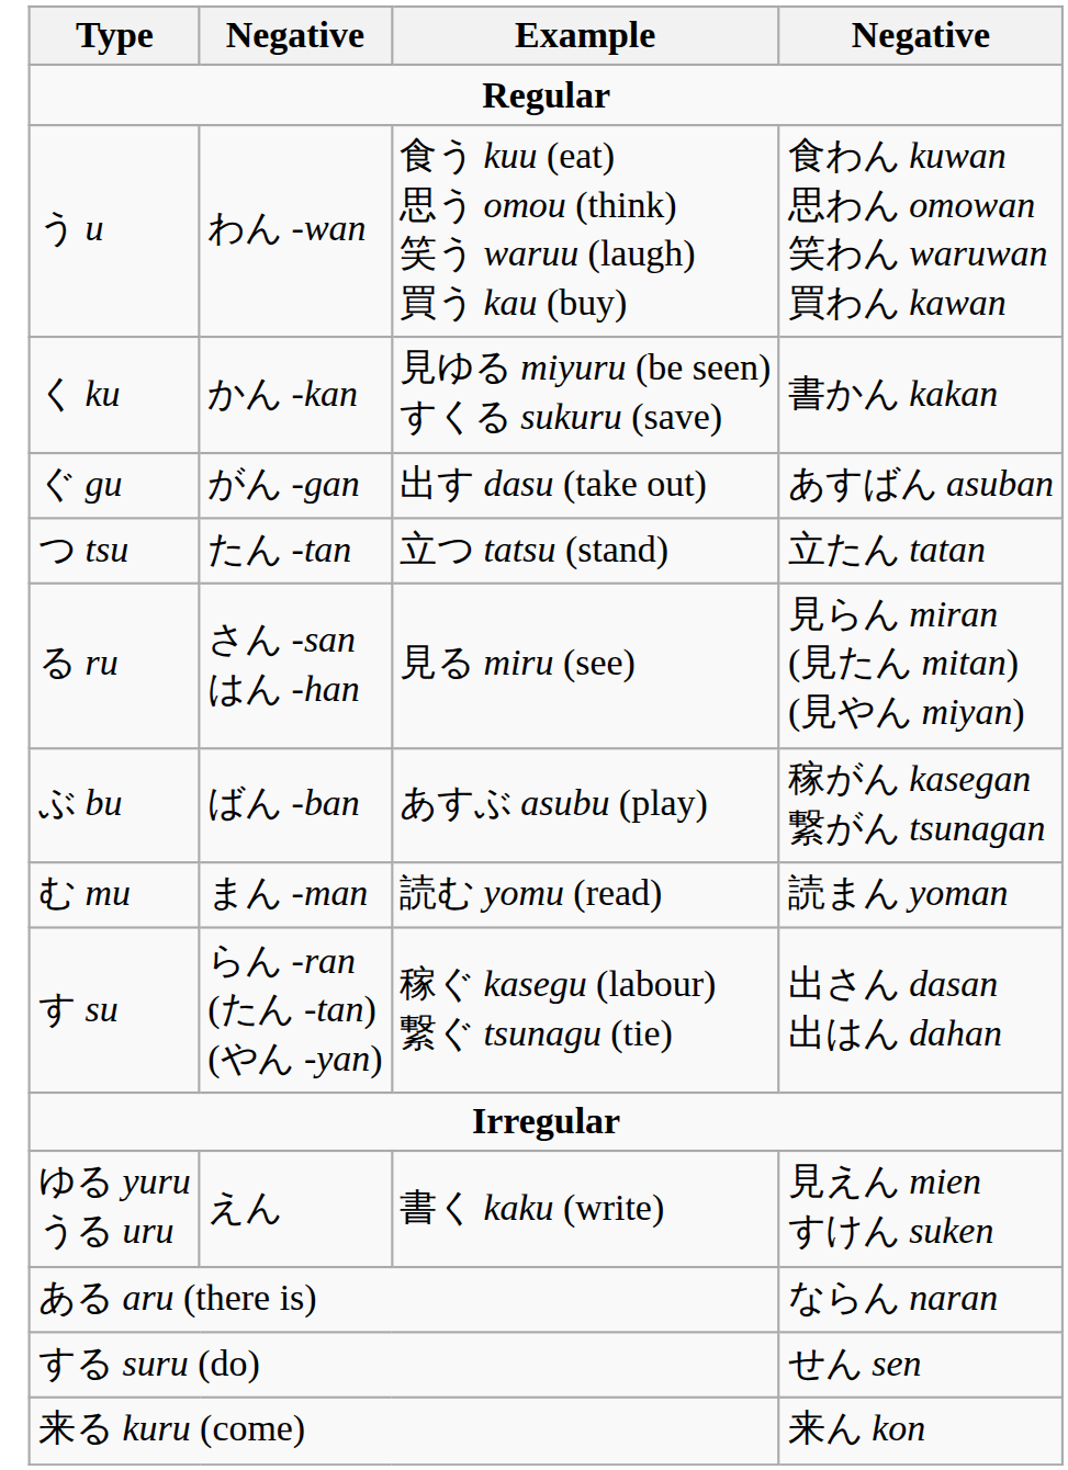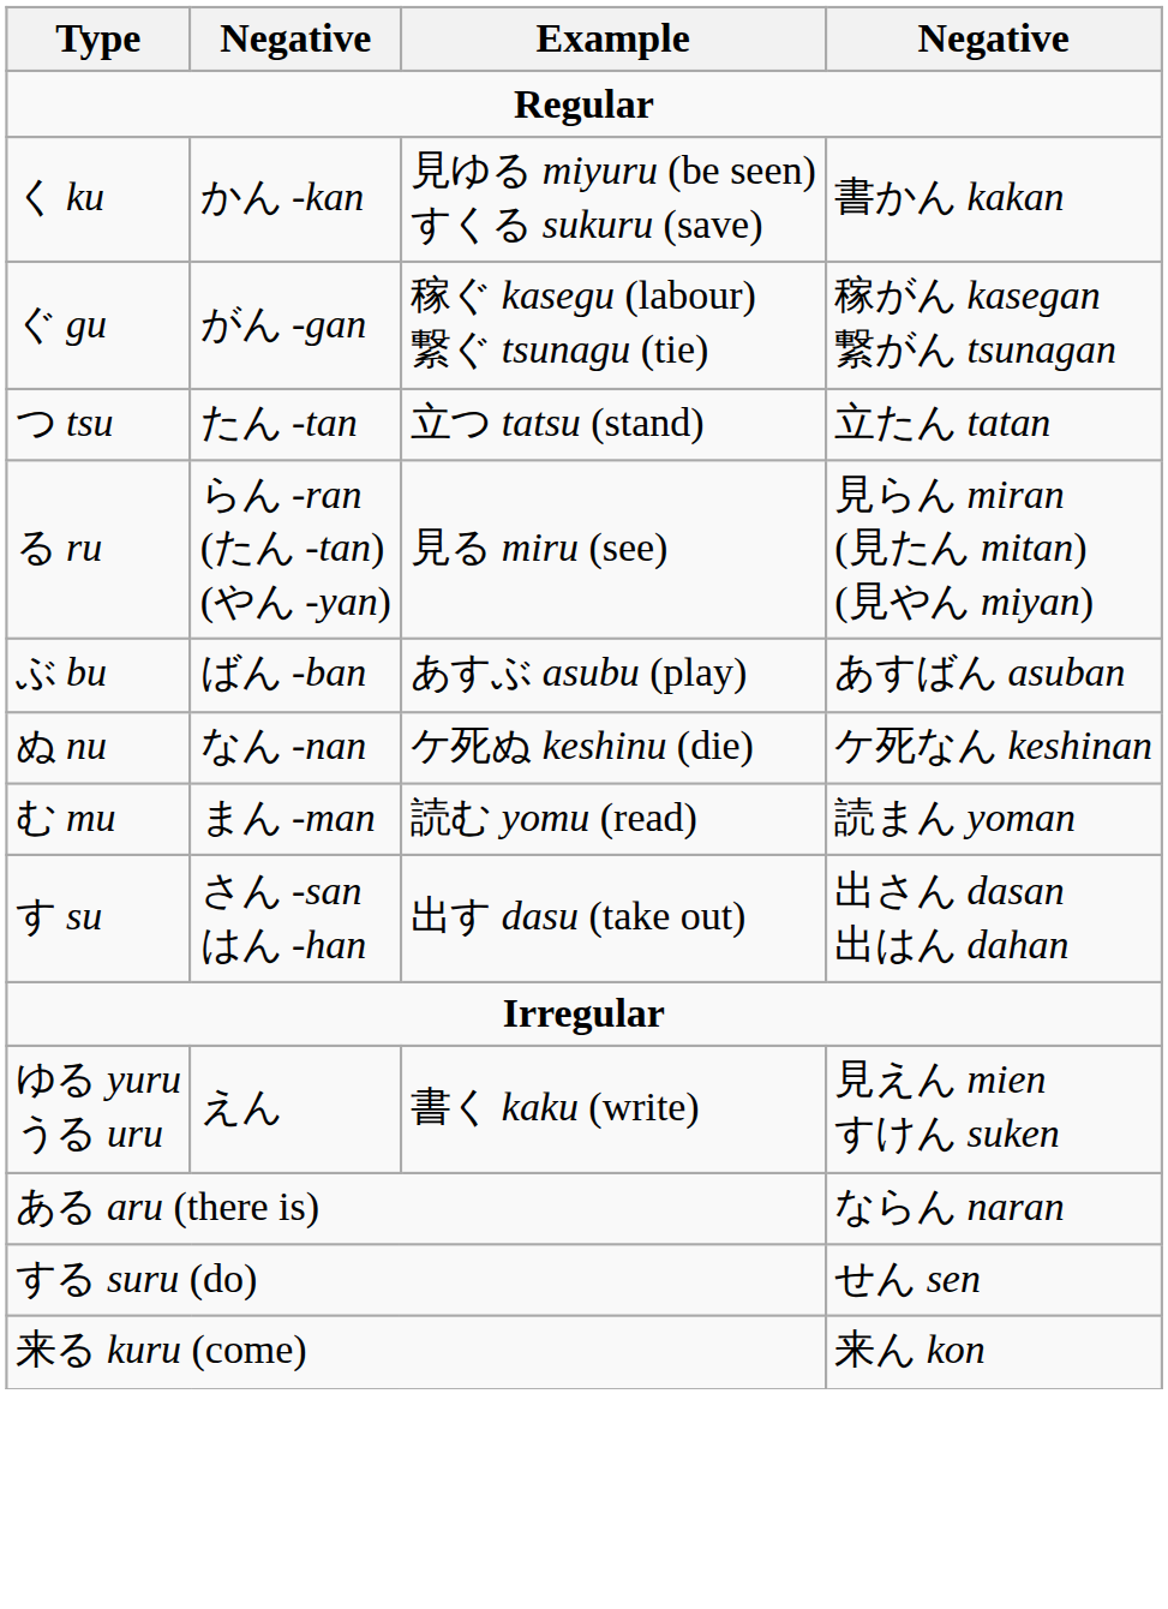- row: う u | わん -wan | 食う kuu (eat) 思う omou (think) 笑う waruu (laugh) 買う kau (buy) | 食わん kuwan 思わん omowan 笑わん waruwan 買わん kawan
ぐ gu | Example: 出す dasu (take out) -> 稼ぐ kasegu (labour) 繋ぐ tsunagu (tie)
ぐ gu | column 4: あすばん asuban -> 稼がん kasegan 繋がん tsunagan
る ru | column 2: さん -san はん -han -> らん -ran (たん -tan) (やん -yan)
ぶ bu | column 4: 稼がん kasegan 繋がん tsunagan -> あすばん asuban
+ row: ぬ nu | なん -nan | ケ死ぬ keshinu (die) | ケ死なん keshinan
す su | column 2: らん -ran (たん -tan) (やん -yan) -> さん -san はん -han
す su | Example: 稼ぐ kasegu (labour) 繋ぐ tsunagu (tie) -> 出す dasu (take out)
